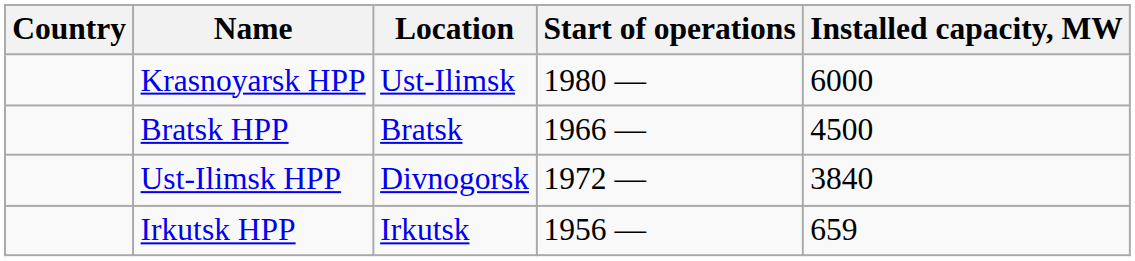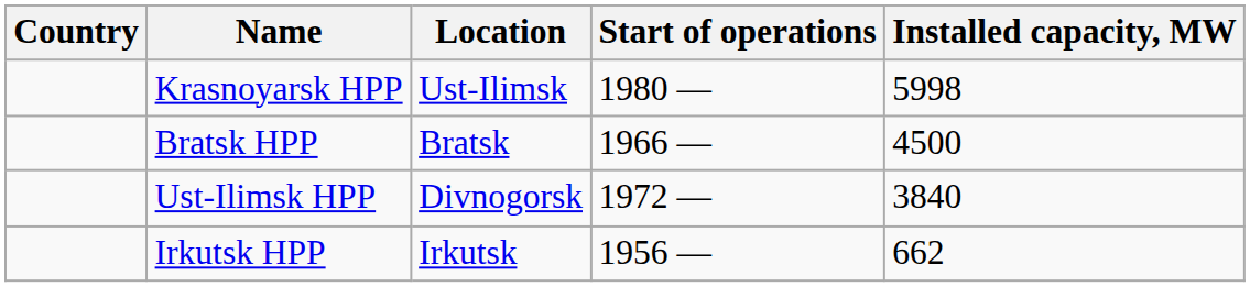Krasnoyarsk HPP | Installed capacity, MW: 6000 -> 5998
Irkutsk HPP | Installed capacity, MW: 659 -> 662
